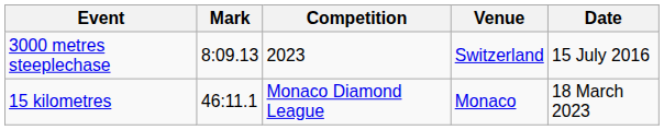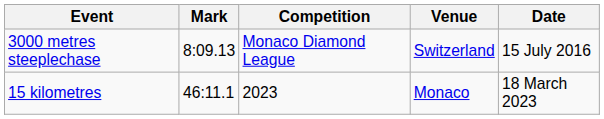3000 metres steeplechase | Competition: 2023 -> Monaco Diamond League
15 kilometres | Competition: Monaco Diamond League -> 2023
